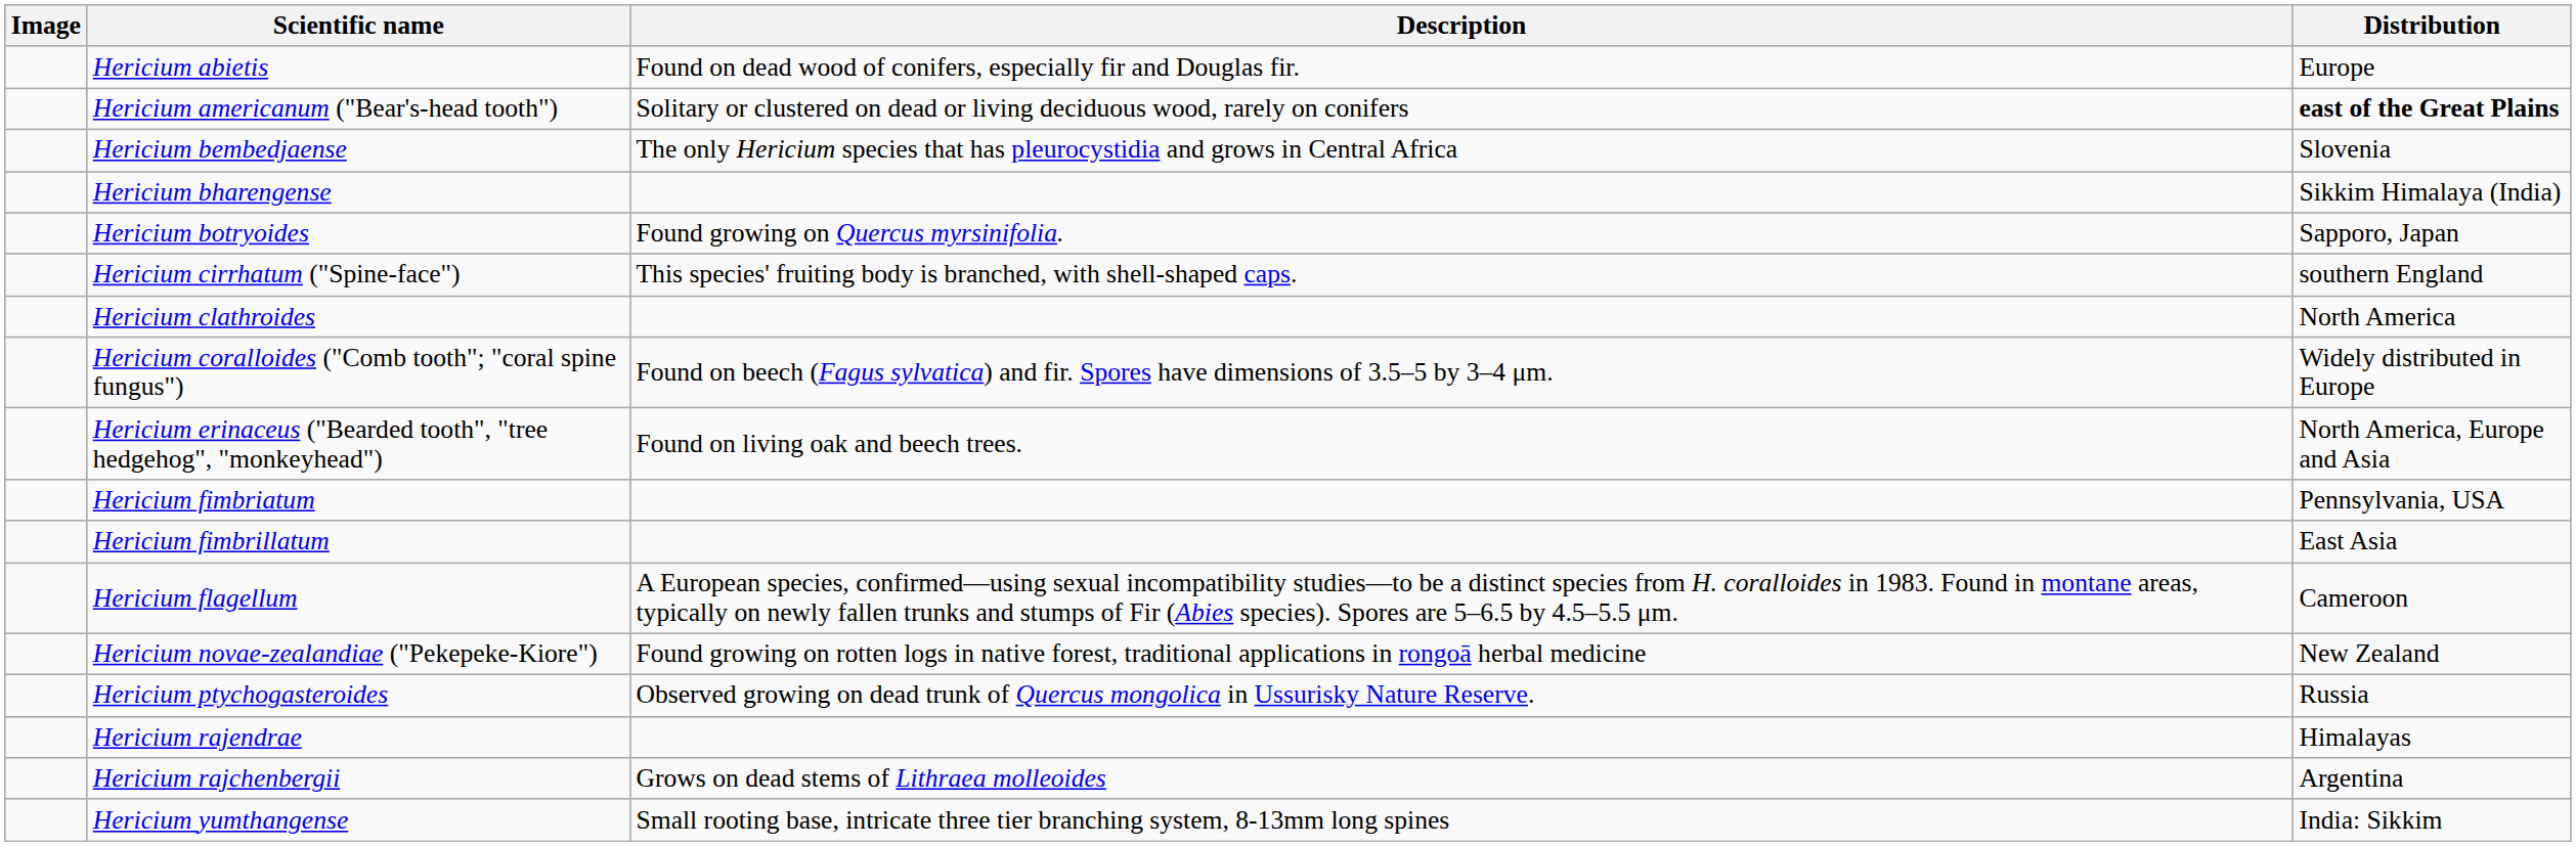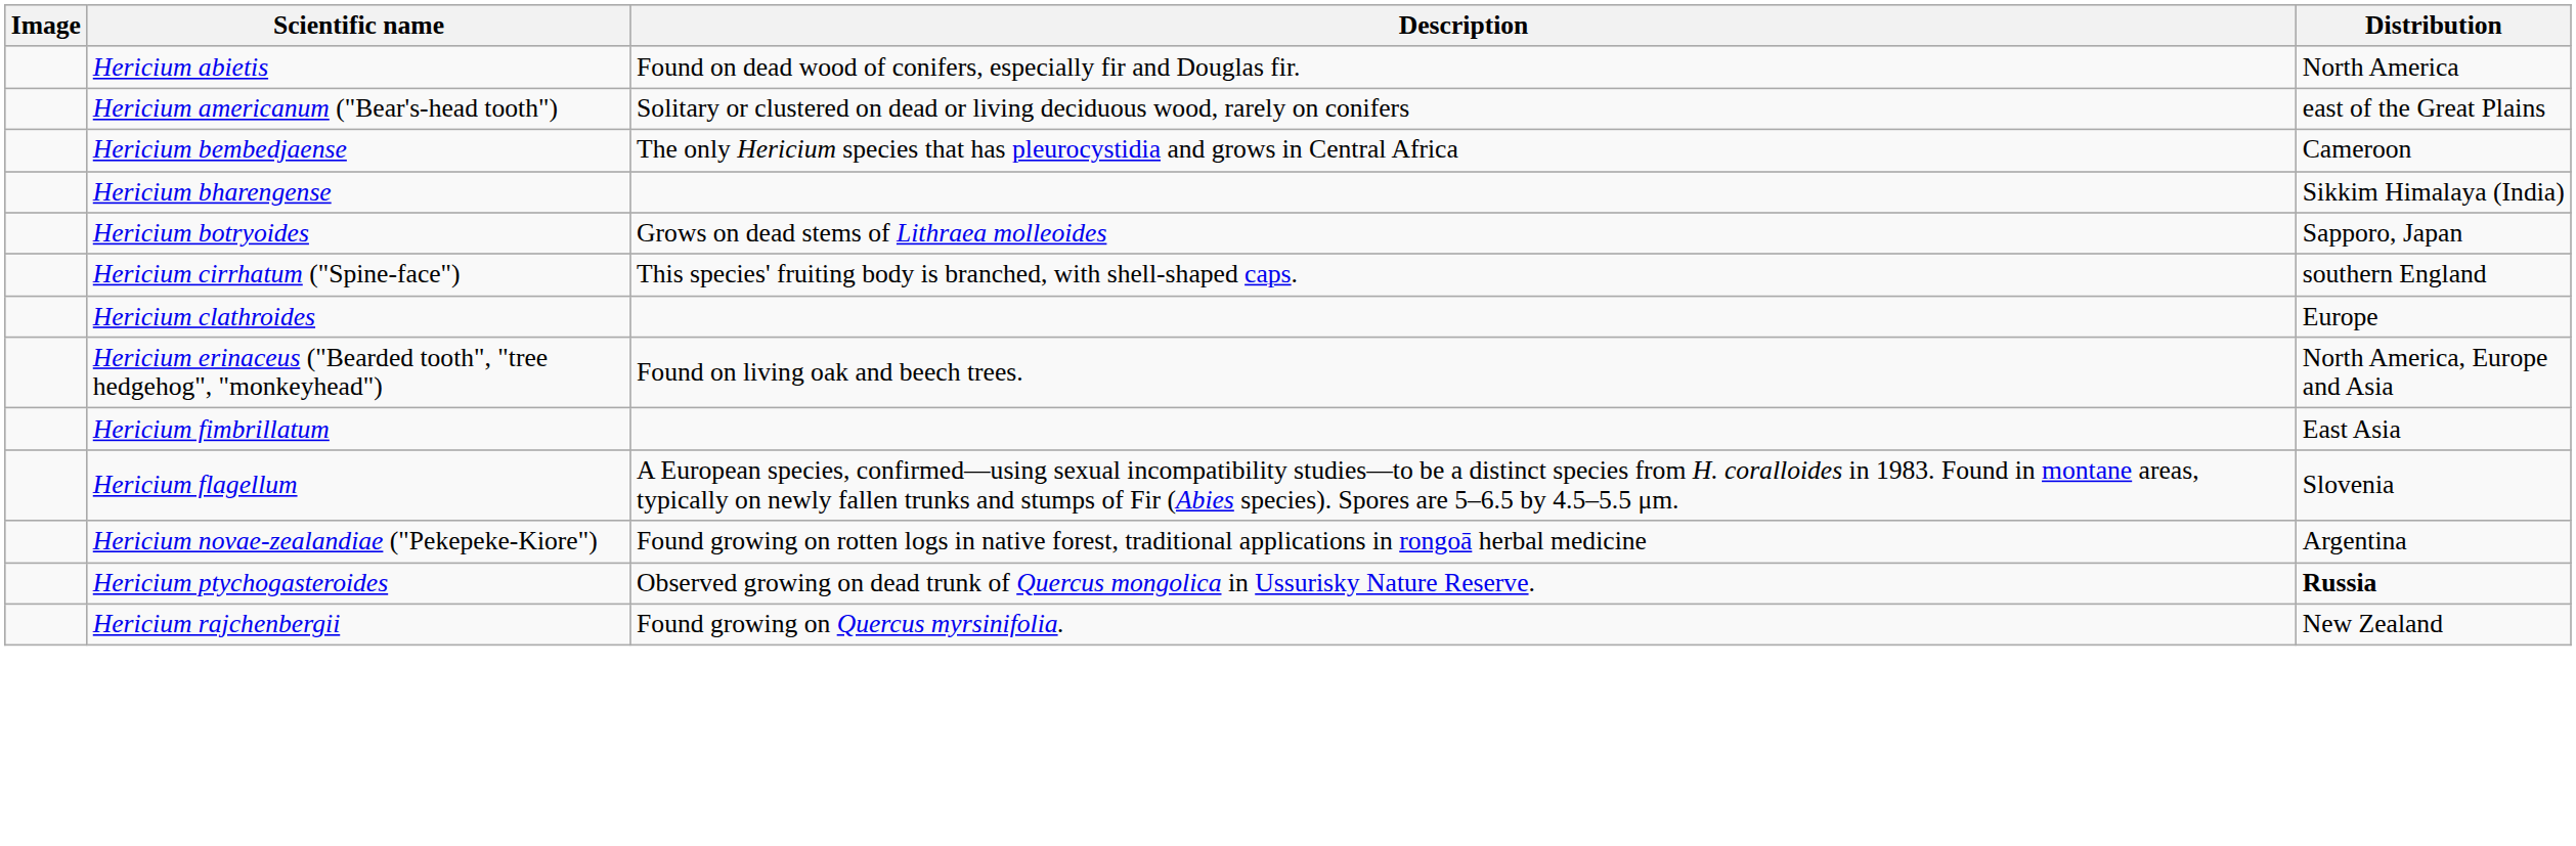Hericium abietis | Distribution: Europe -> North America
Hericium americanum ("Bear's-head tooth") | Distribution: bold -> normal
Hericium bembedjaense | Distribution: Slovenia -> Cameroon
Hericium botryoides | Description: Found growing on Quercus myrsinifolia. -> Grows on dead stems of Lithraea molleoides
Hericium clathroides | Distribution: North America -> Europe
- row: Hericium coralloides ("Comb tooth"; "coral spine fungus") | Found on beech (Fagus sylvatica) and fir. Spores have dimensions of 3.5–5 by 3–4 μm. | Widely distributed in Europe
- row: Hericium fimbriatum | Pennsylvania, USA
Hericium flagellum | Distribution: Cameroon -> Slovenia
Hericium novae-zealandiae ("Pekepeke-Kiore") | Distribution: New Zealand -> Argentina
Hericium ptychogasteroides | Distribution: normal -> bold
- row: Hericium rajendrae | Himalayas
Hericium rajchenbergii | Description: Grows on dead stems of Lithraea molleoides -> Found growing on Quercus myrsinifolia.
Hericium rajchenbergii | Distribution: Argentina -> New Zealand
- row: Hericium yumthangense | Small rooting base, intricate three tier branching system, 8-13mm long spines | India: Sikkim
